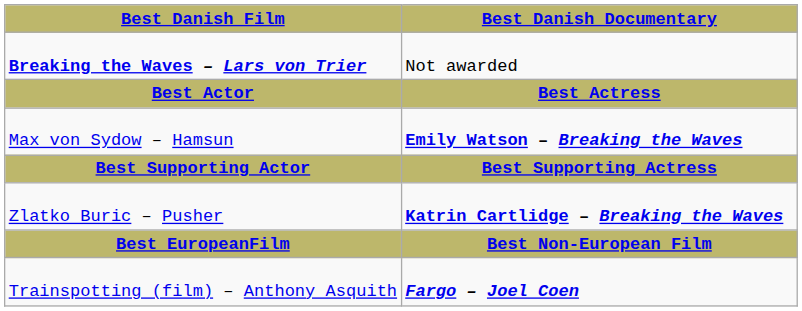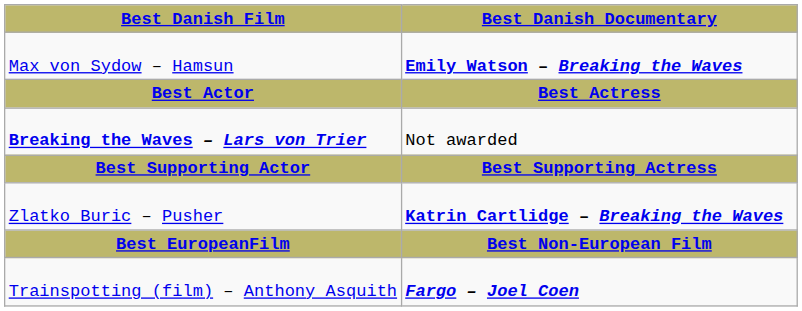rows swapped: Breaking the Waves – Lars von Trier <-> Max von Sydow – Hamsun
